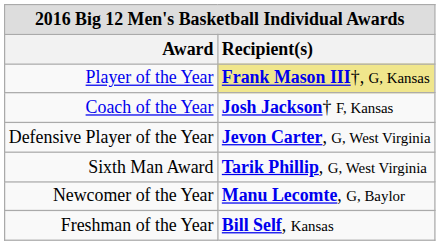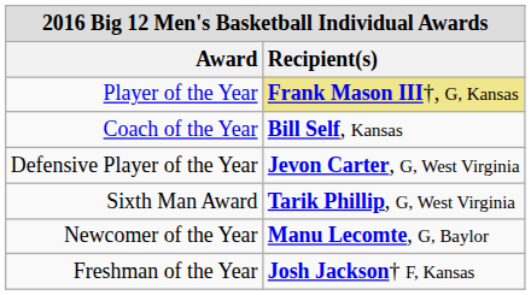Coach of the Year | Recipient(s): Josh Jackson† F, Kansas -> Bill Self, Kansas
Freshman of the Year | Recipient(s): Bill Self, Kansas -> Josh Jackson† F, Kansas
